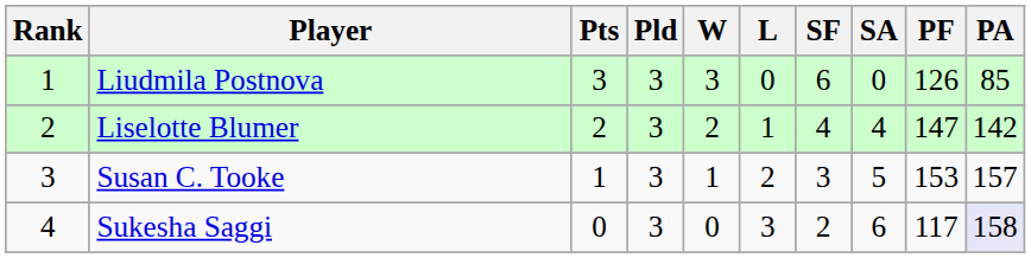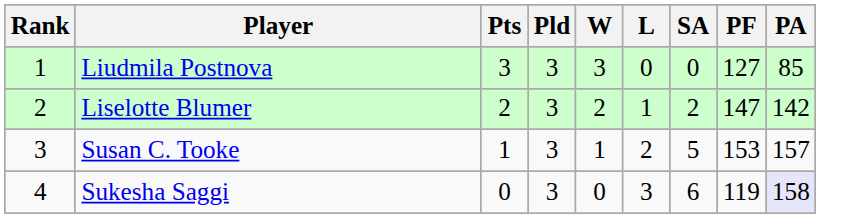- column: SF | 6 | 4 | 3 | 2
Liudmila Postnova | PF: 126 -> 127
Liselotte Blumer | SA: 4 -> 2
Sukesha Saggi | PF: 117 -> 119
